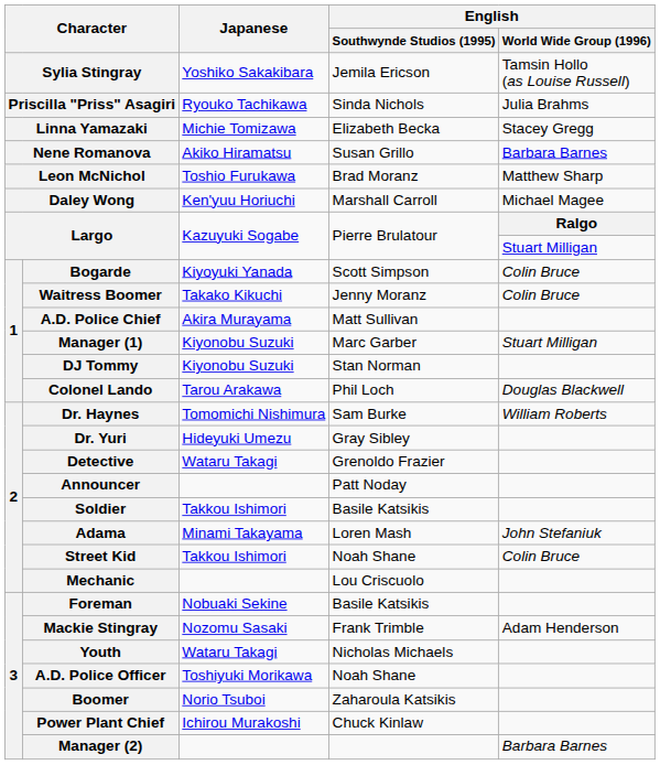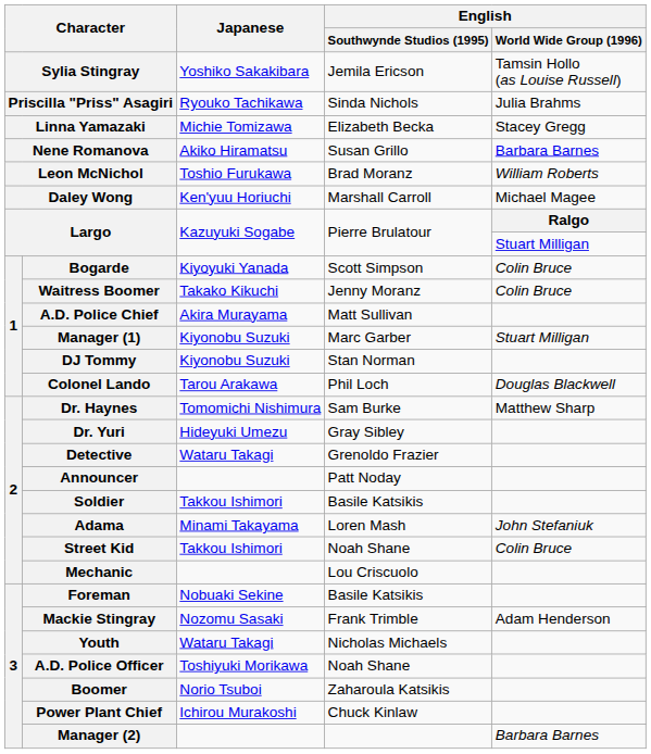Leon McNichol | English / World Wide Group (1996): Matthew Sharp -> William Roberts
Dr. Haynes | English / World Wide Group (1996): William Roberts -> Matthew Sharp
